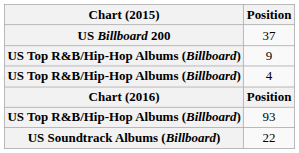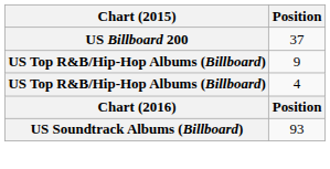93 | Chart (2015): US Top R&B/Hip-Hop Albums (Billboard) -> US Soundtrack Albums (Billboard)
- row: US Soundtrack Albums (Billboard) | 22
